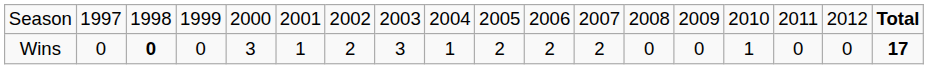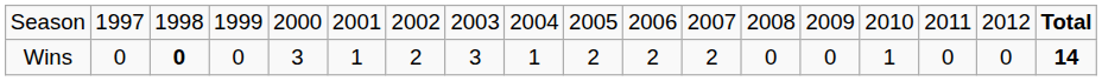Wins | column 18: 17 -> 14
